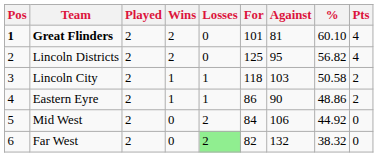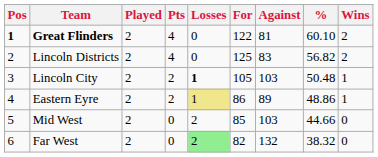columns swapped: Wins <-> Pts
Great Flinders | For: 101 -> 122
Lincoln Districts | Against: 95 -> 83
Lincoln City | Losses: normal -> bold
Lincoln City | For: 118 -> 105
Lincoln City | %: 50.58 -> 50.48
Eastern Eyre | Losses: no background -> khaki background
Eastern Eyre | Against: 90 -> 89
Mid West | For: 84 -> 85
Mid West | Against: 106 -> 103
Mid West | %: 44.92 -> 44.66
